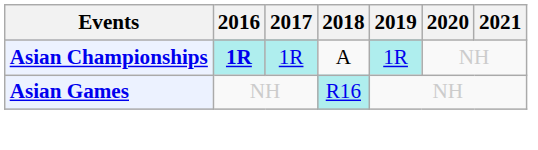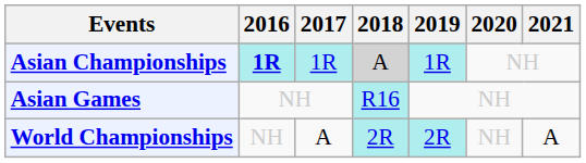Asian Championships | 2018: no background -> lightgrey background
+ row: World Championships | NH | A | 2R | 2R | NH | A
